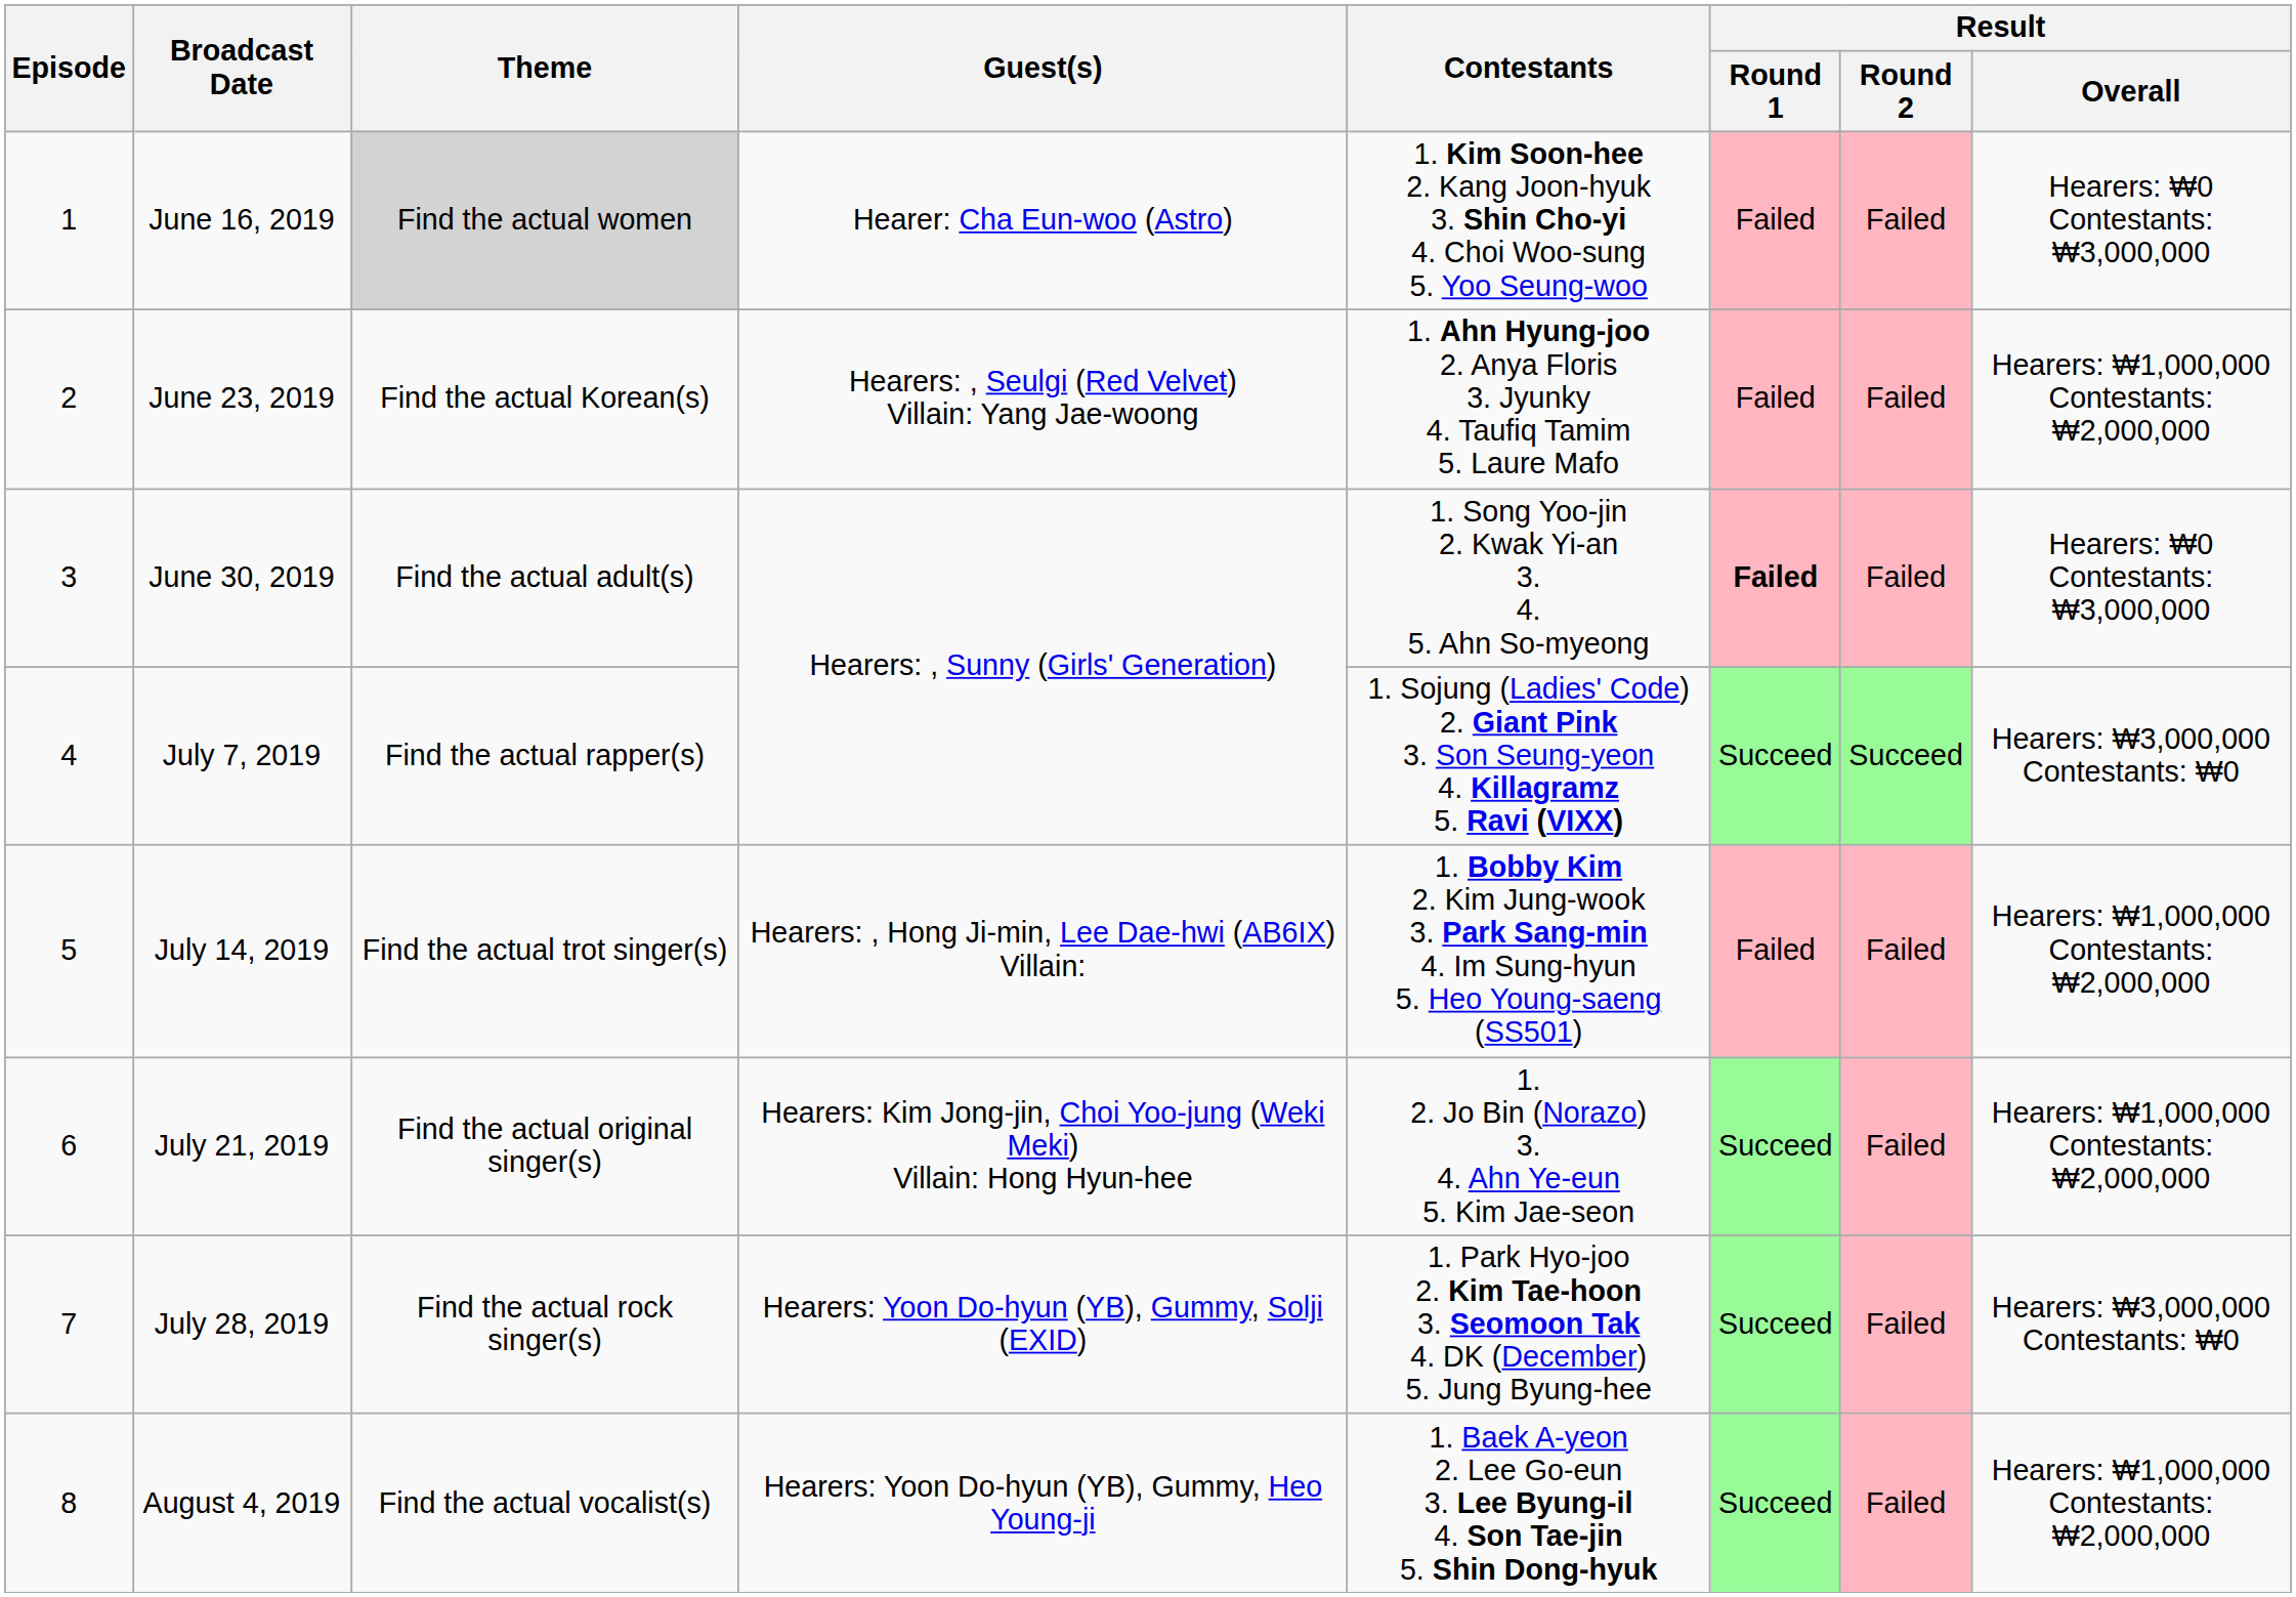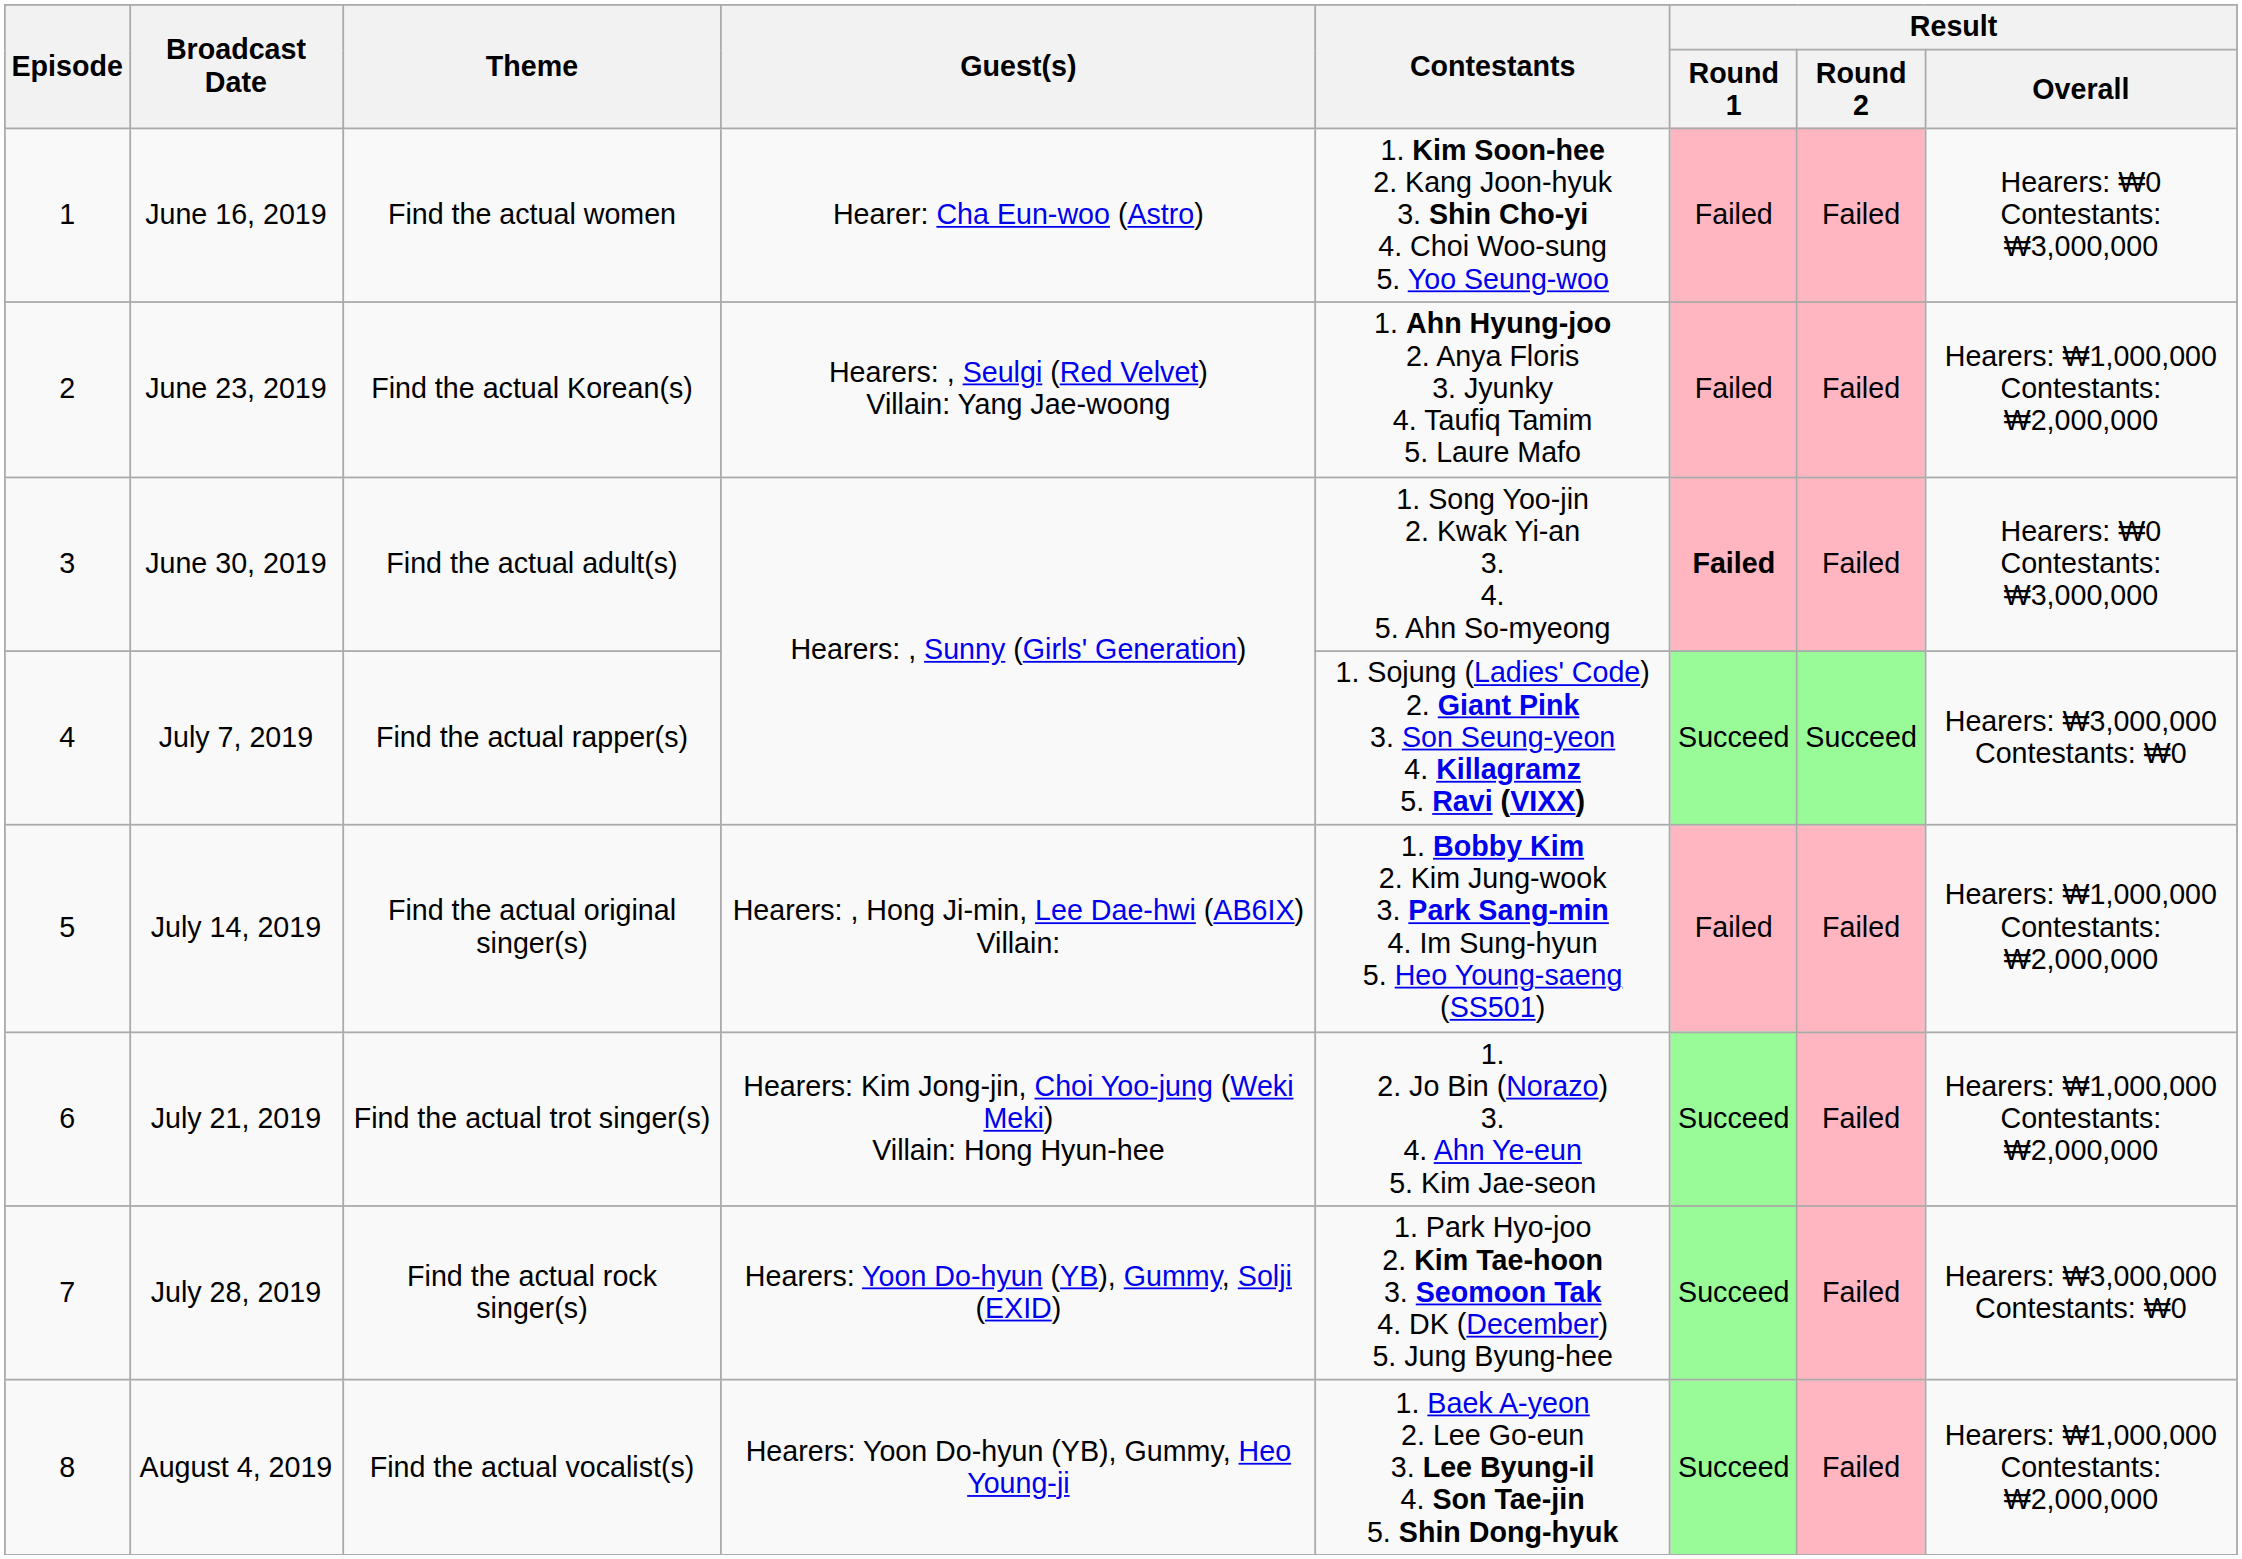June 16, 2019 | Theme: lightgrey background -> no background
July 14, 2019 | Theme: Find the actual trot singer(s) -> Find the actual original singer(s)
July 21, 2019 | Theme: Find the actual original singer(s) -> Find the actual trot singer(s)
